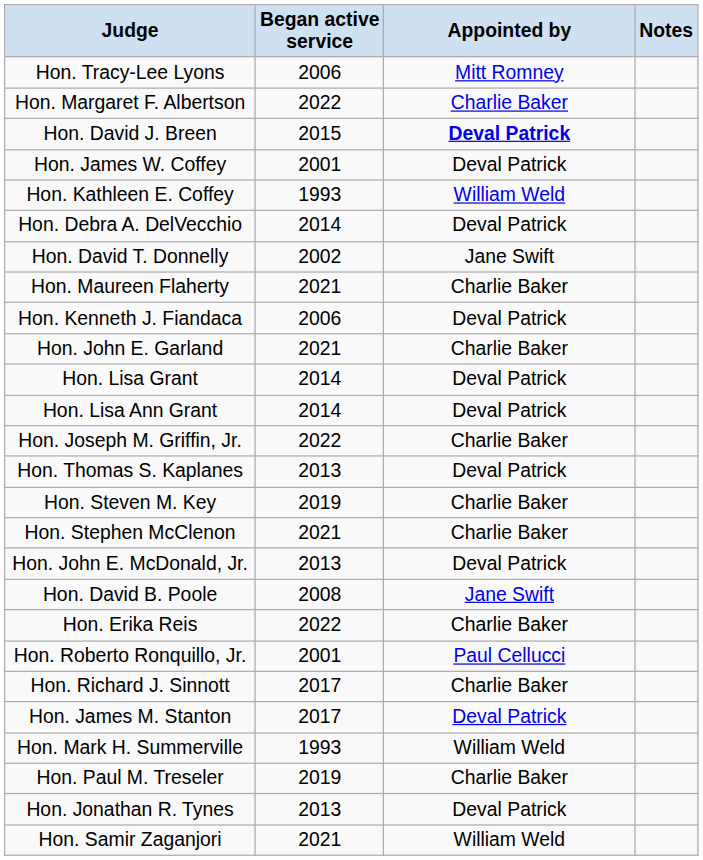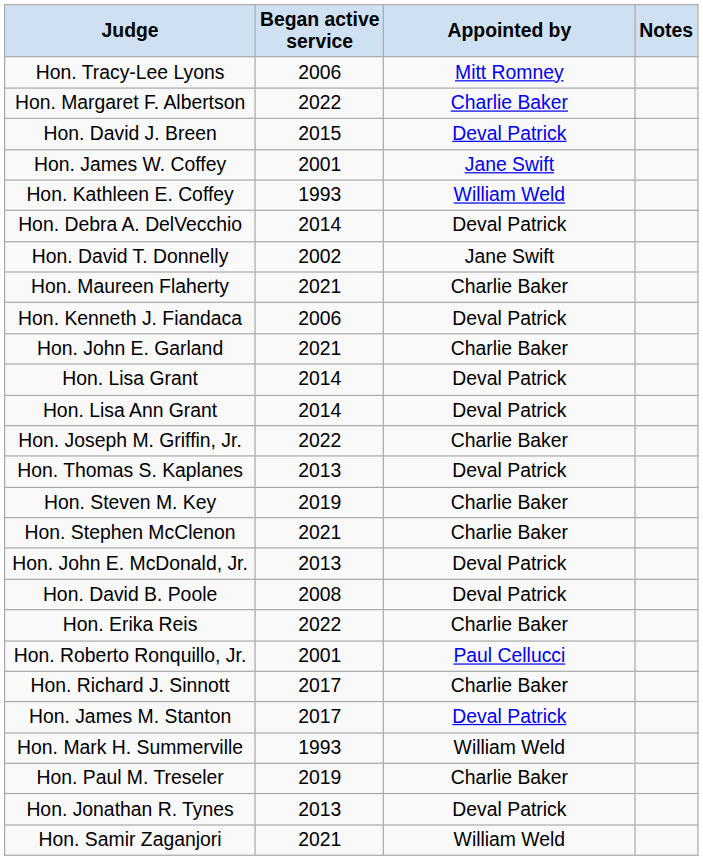Hon. David J. Breen | Appointed by: bold -> normal
Hon. James W. Coffey | Appointed by: Deval Patrick -> Jane Swift
Hon. David B. Poole | Appointed by: Jane Swift -> Deval Patrick
